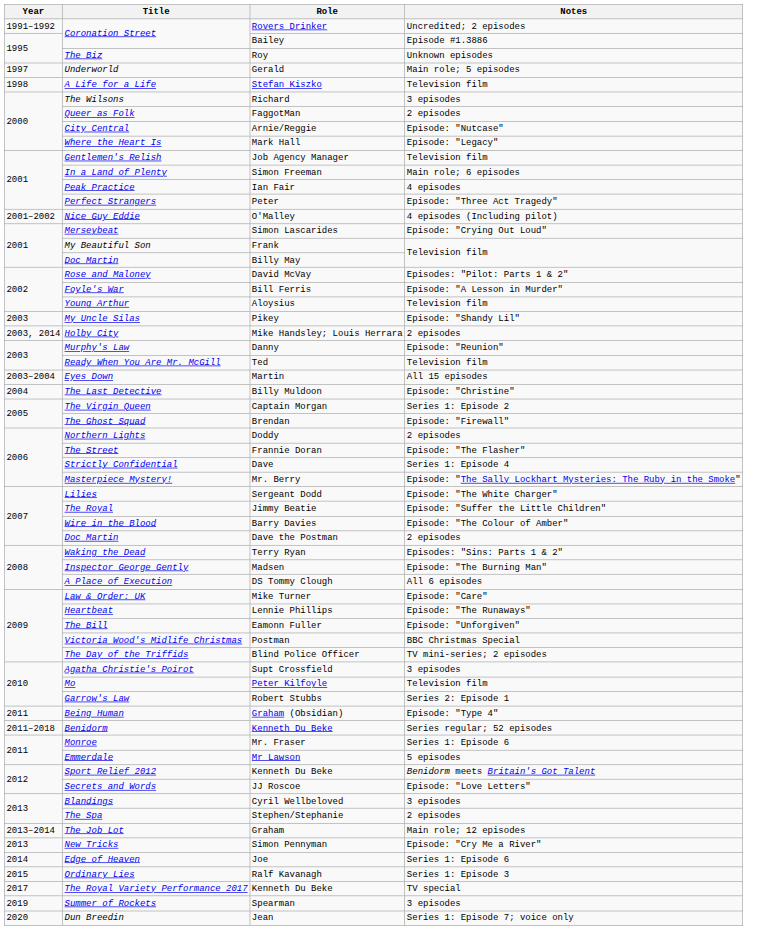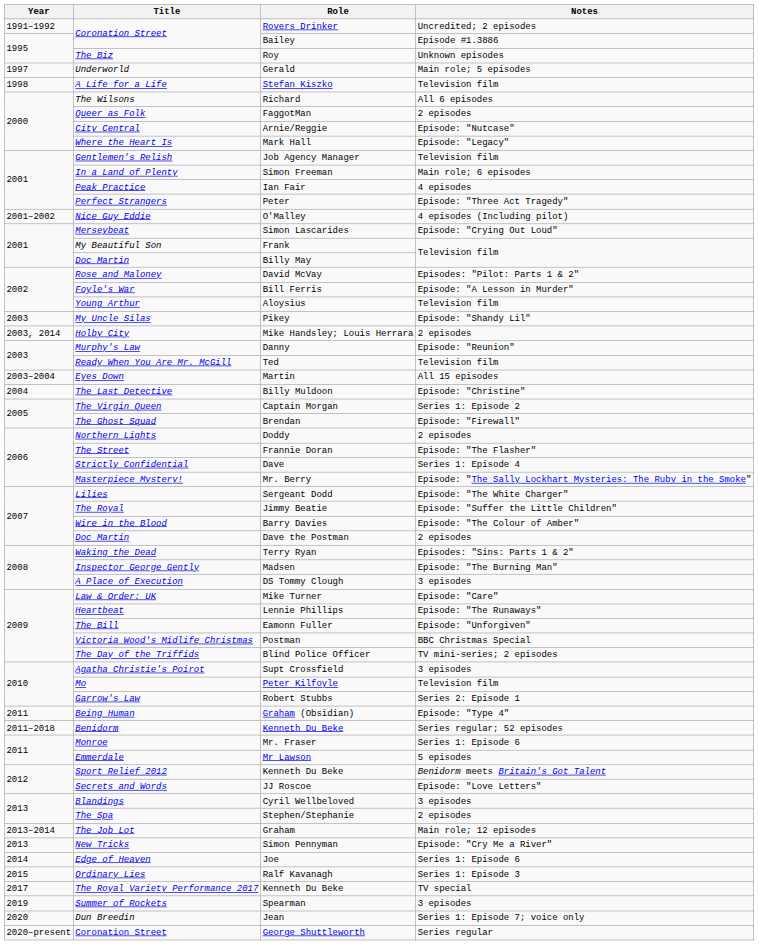Richard | Notes: 3 episodes -> All 6 episodes
DS Tommy Clough | Notes: All 6 episodes -> 3 episodes
+ row: 2020–present | Coronation Street | George Shuttleworth | Series regular
